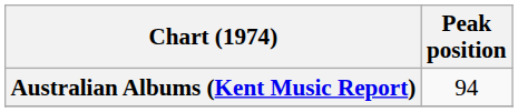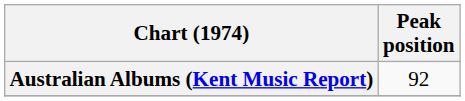Australian Albums (Kent Music Report) | Peak position: 94 -> 92
